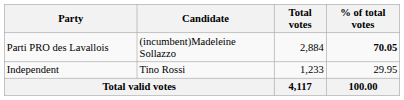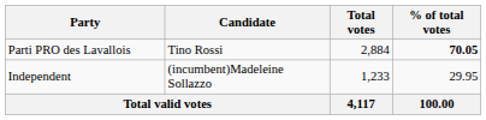Parti PRO des Lavallois | Candidate: (incumbent)Madeleine Sollazzo -> Tino Rossi
Independent | Candidate: Tino Rossi -> (incumbent)Madeleine Sollazzo
